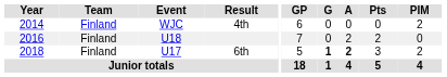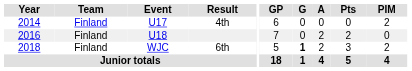4th | Event: WJC -> U17
6th | Event: U17 -> WJC
6th | A: bold -> normal
